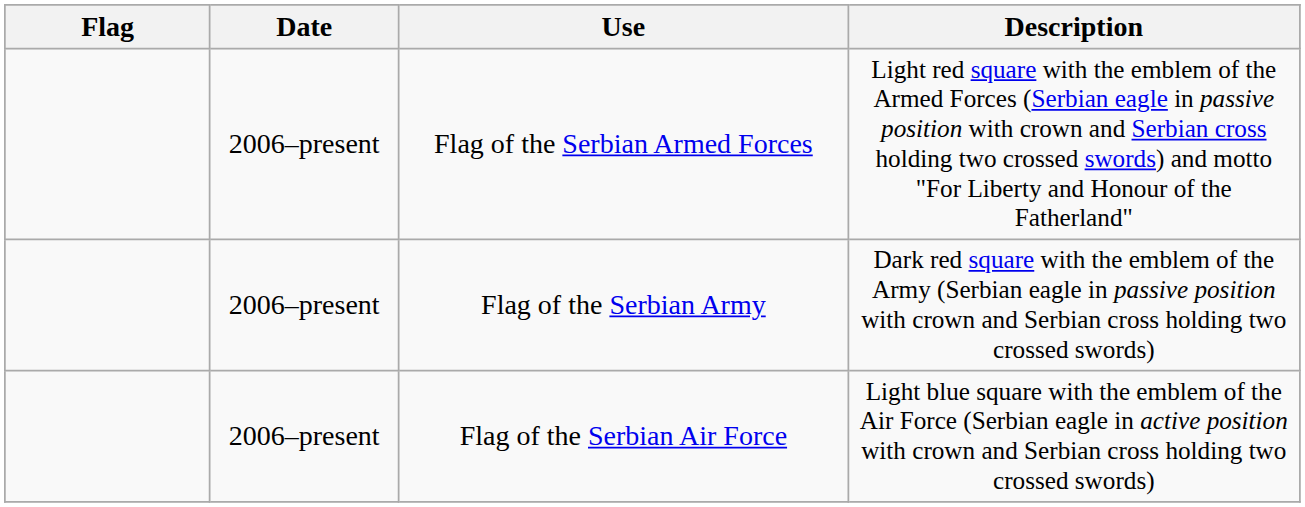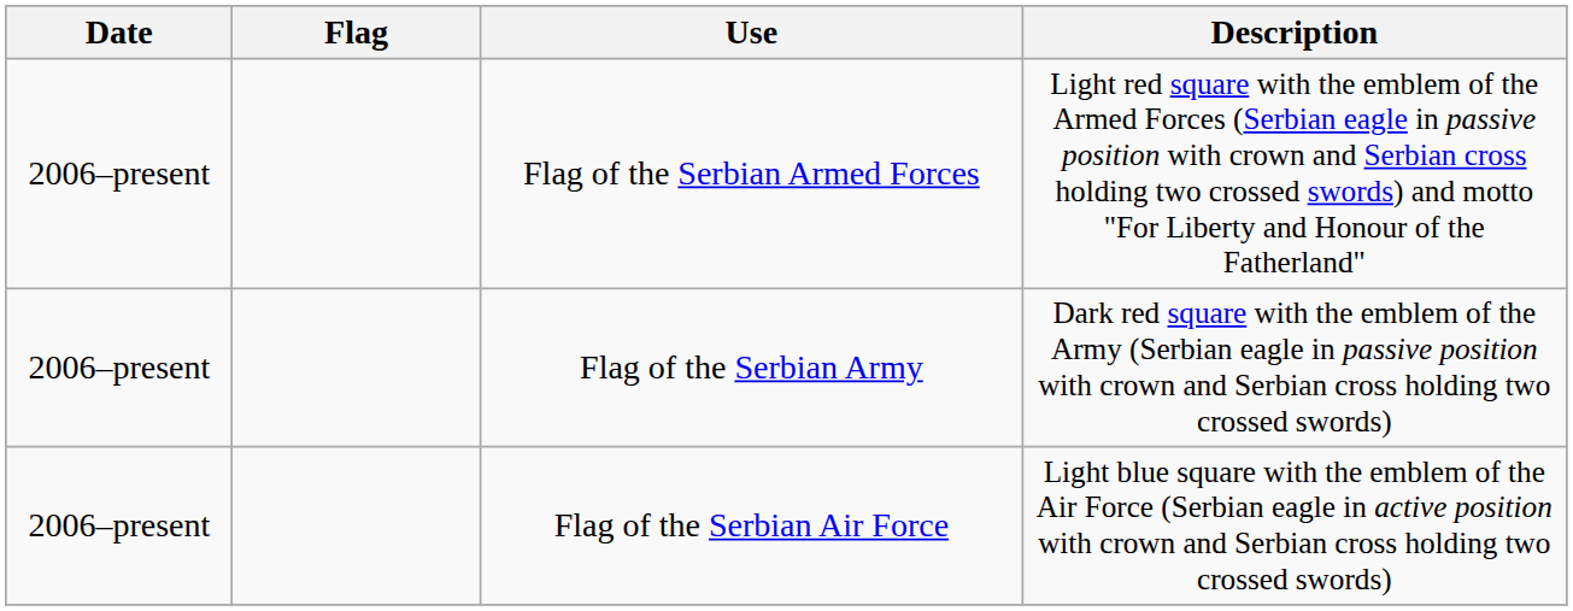columns swapped: Flag <-> Date
